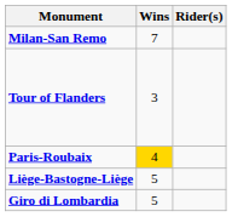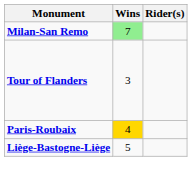Milan-San Remo | Wins: no background -> lightgreen background
- row: Giro di Lombardia | 5
